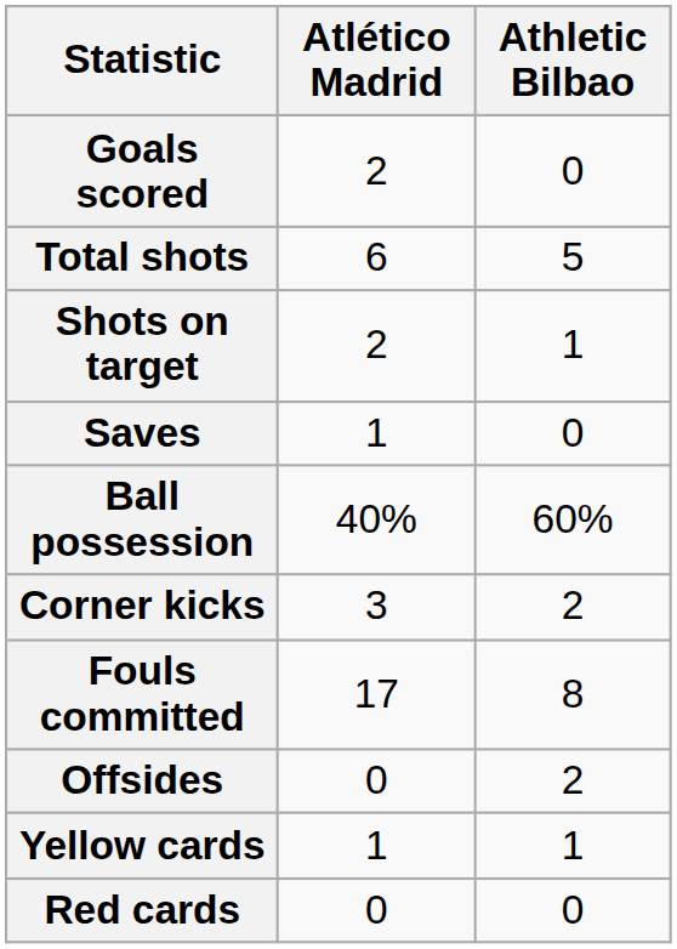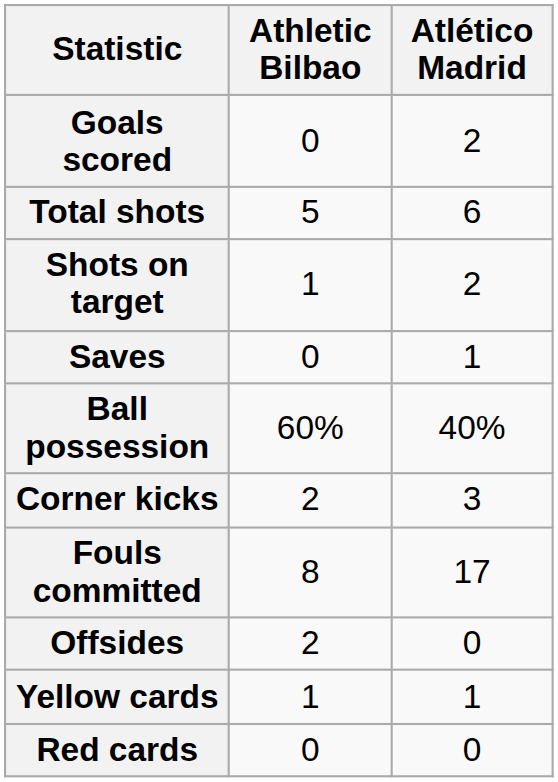columns swapped: Atlético Madrid <-> Athletic Bilbao
